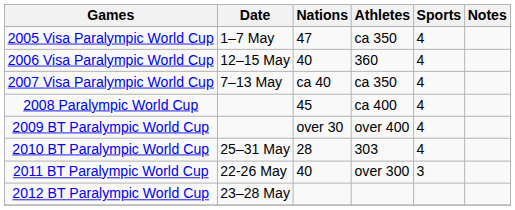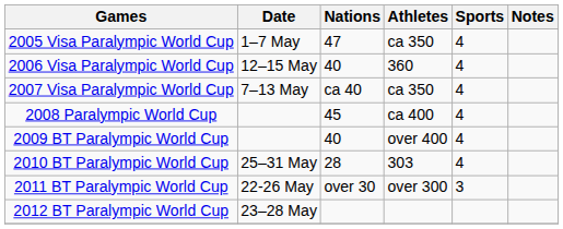2009 BT Paralympic World Cup | Nations: over 30 -> 40
2011 BT Paralympic World Cup | Nations: 40 -> over 30
